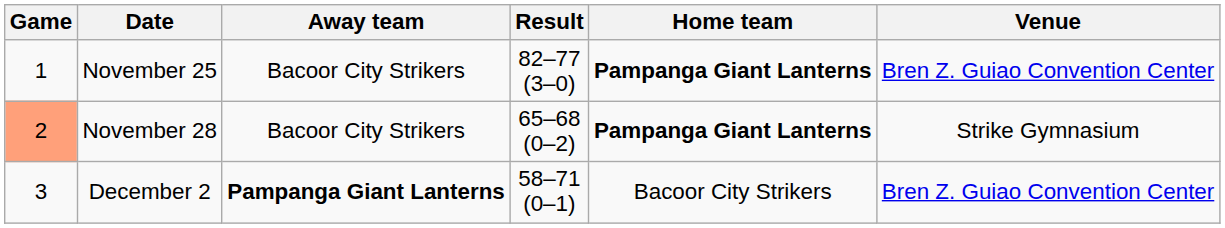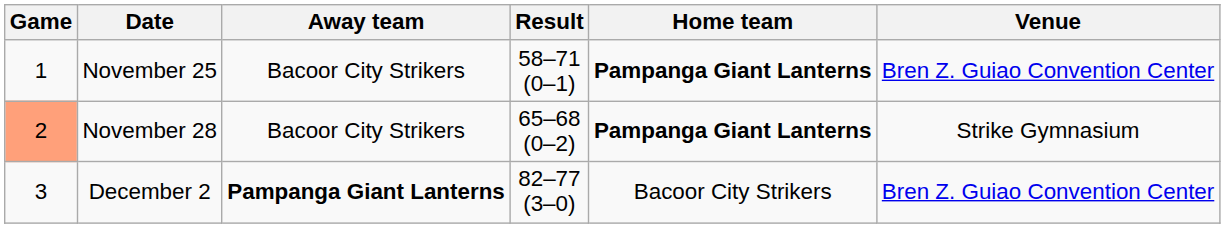November 25 | Result: 82–77 (3–0) -> 58–71 (0–1)
December 2 | Result: 58–71 (0–1) -> 82–77 (3–0)
